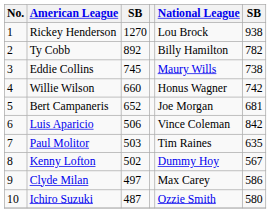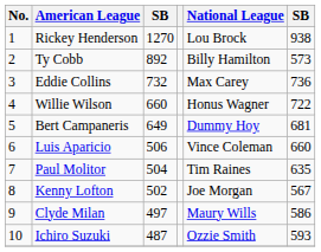Ty Cobb | column 6: 782 -> 573
Eddie Collins | column 3: 745 -> 732
Eddie Collins | National League: Maury Wills -> Max Carey
Eddie Collins | column 6: 738 -> 736
Willie Wilson | column 6: 742 -> 722
Bert Campaneris | column 3: 652 -> 649
Bert Campaneris | National League: Joe Morgan -> Dummy Hoy
Luis Aparicio | column 6: 842 -> 660
Paul Molitor | column 3: 503 -> 504
Kenny Lofton | National League: Dummy Hoy -> Joe Morgan
Clyde Milan | National League: Max Carey -> Maury Wills
Ichiro Suzuki | column 6: 580 -> 593
